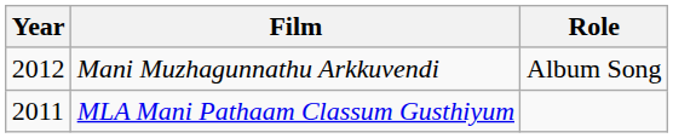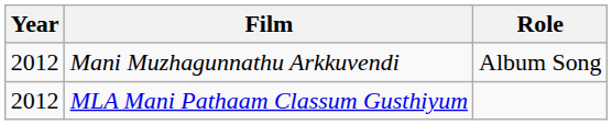MLA Mani Pathaam Classum Gusthiyum | Year: 2011 -> 2012
